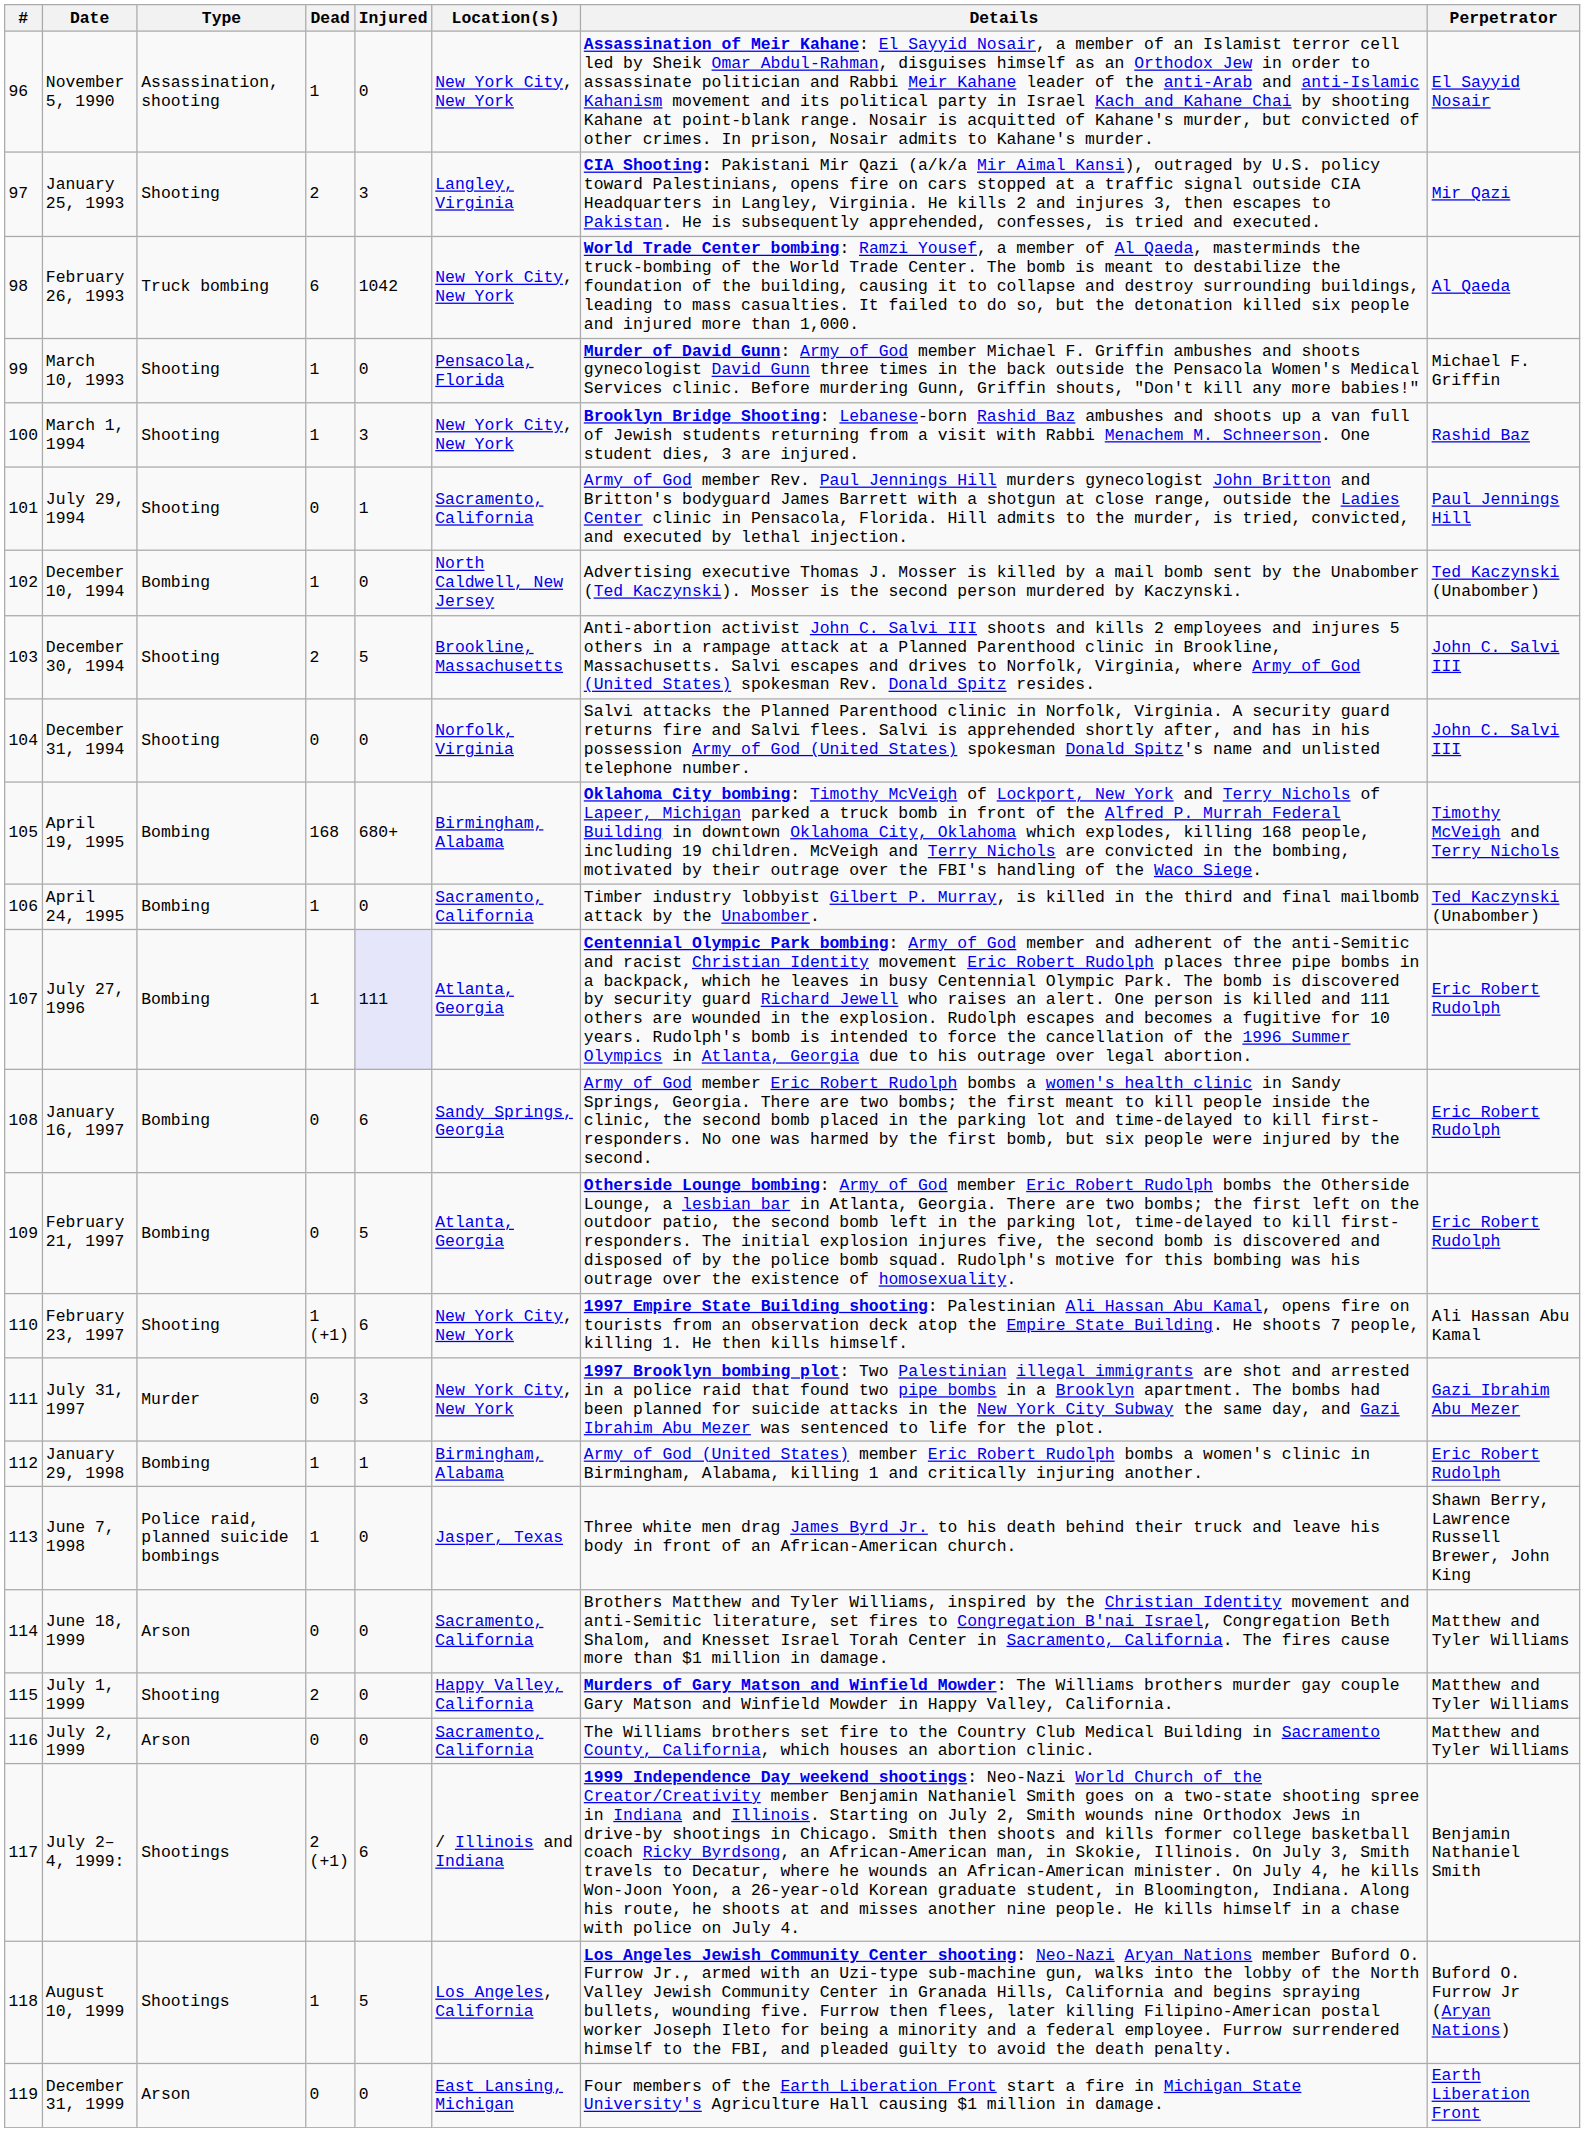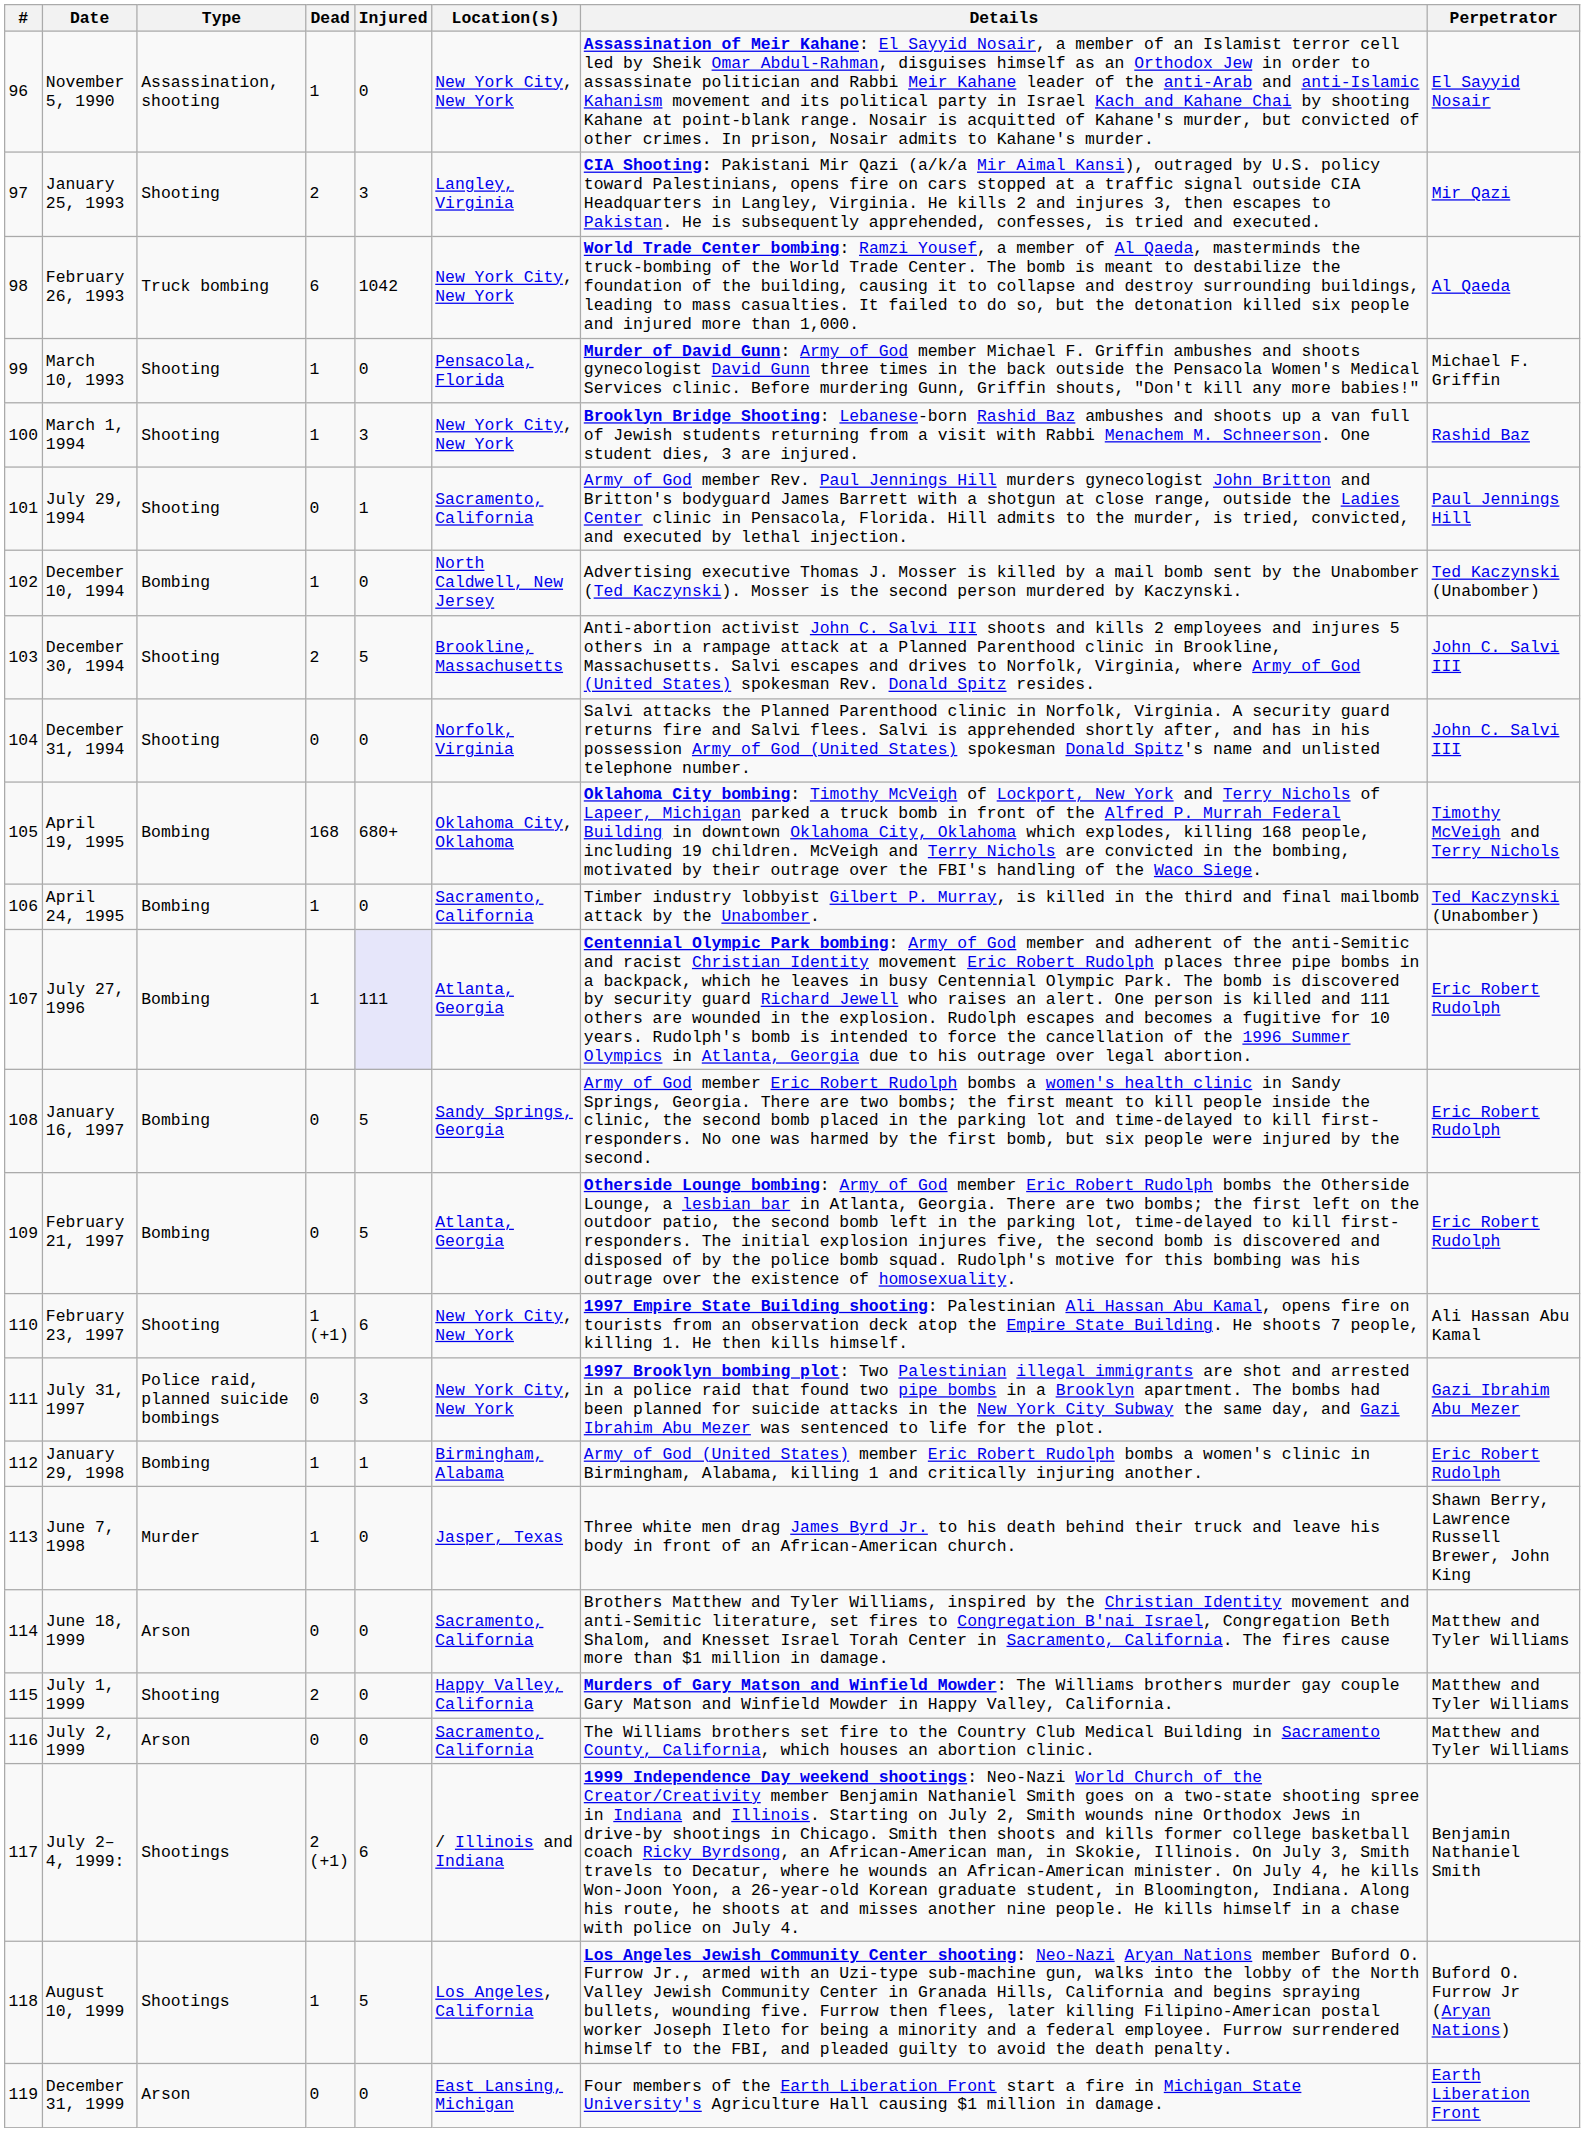April 19, 1995 | Location(s): Birmingham, Alabama -> Oklahoma City, Oklahoma
January 16, 1997 | Injured: 6 -> 5
July 31, 1997 | Type: Murder -> Police raid, planned suicide bombings
June 7, 1998 | Type: Police raid, planned suicide bombings -> Murder
